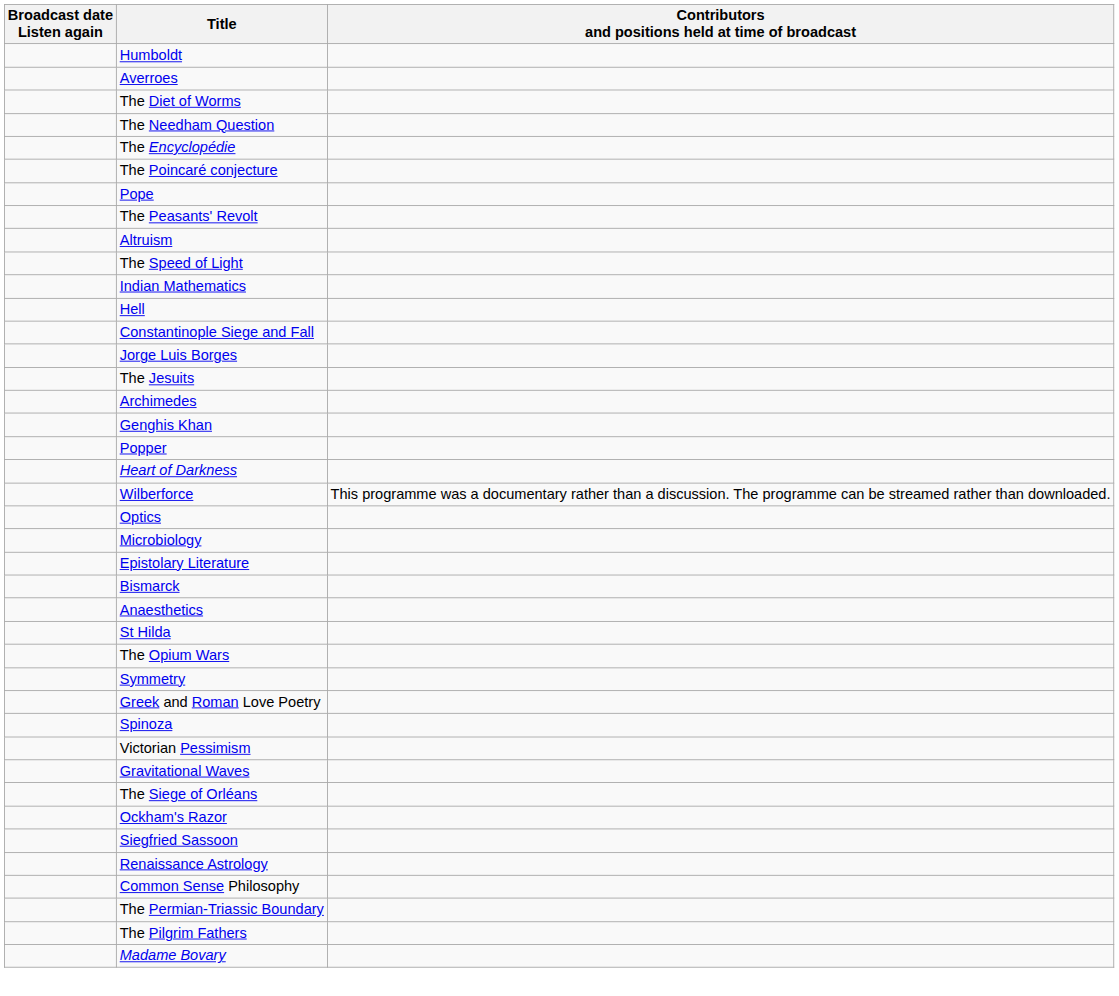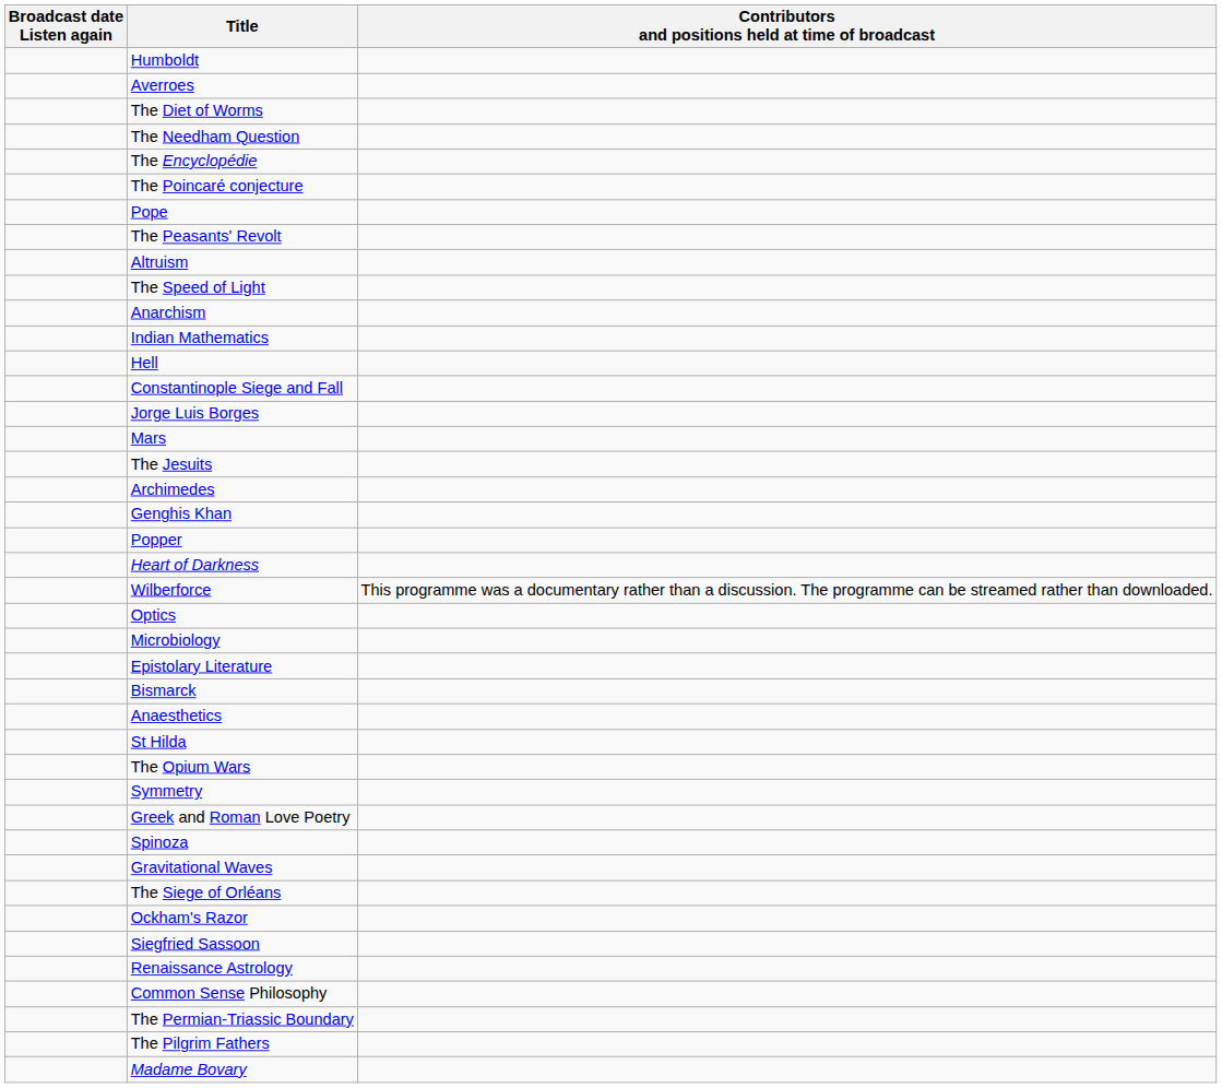+ row: Anarchism
+ row: Mars
- row: Victorian Pessimism
